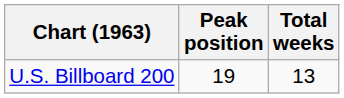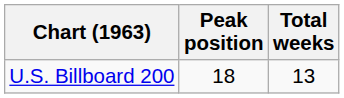U.S. Billboard 200 | Peak position: 19 -> 18
